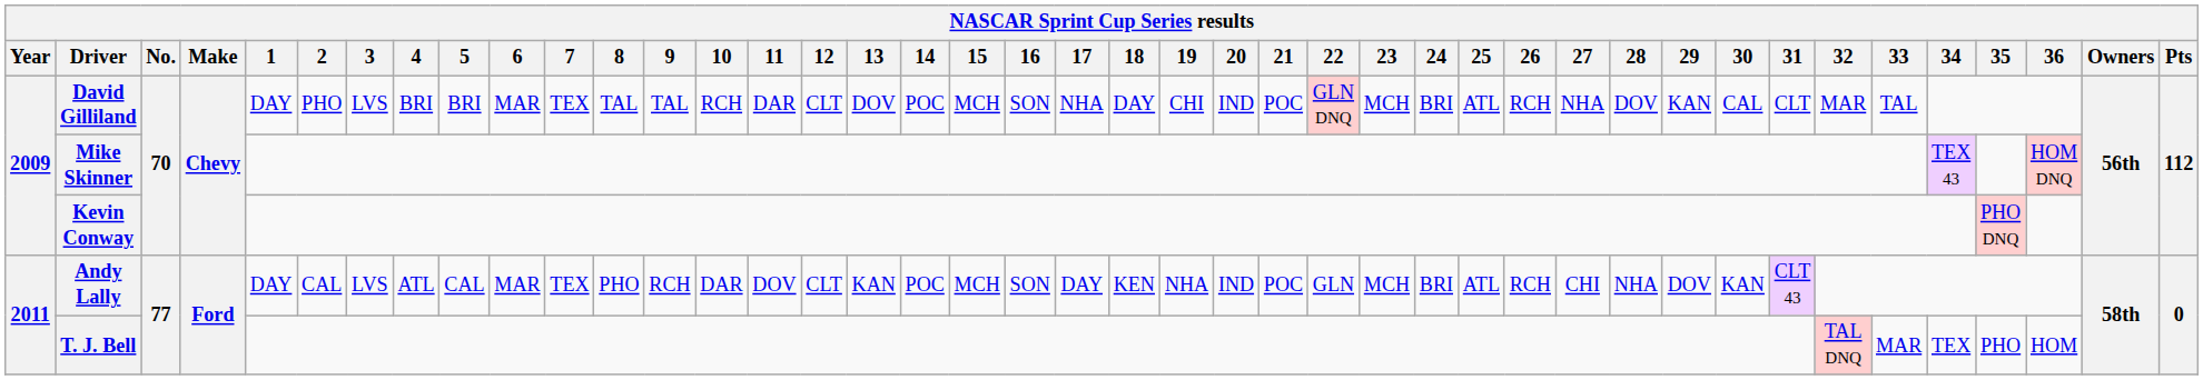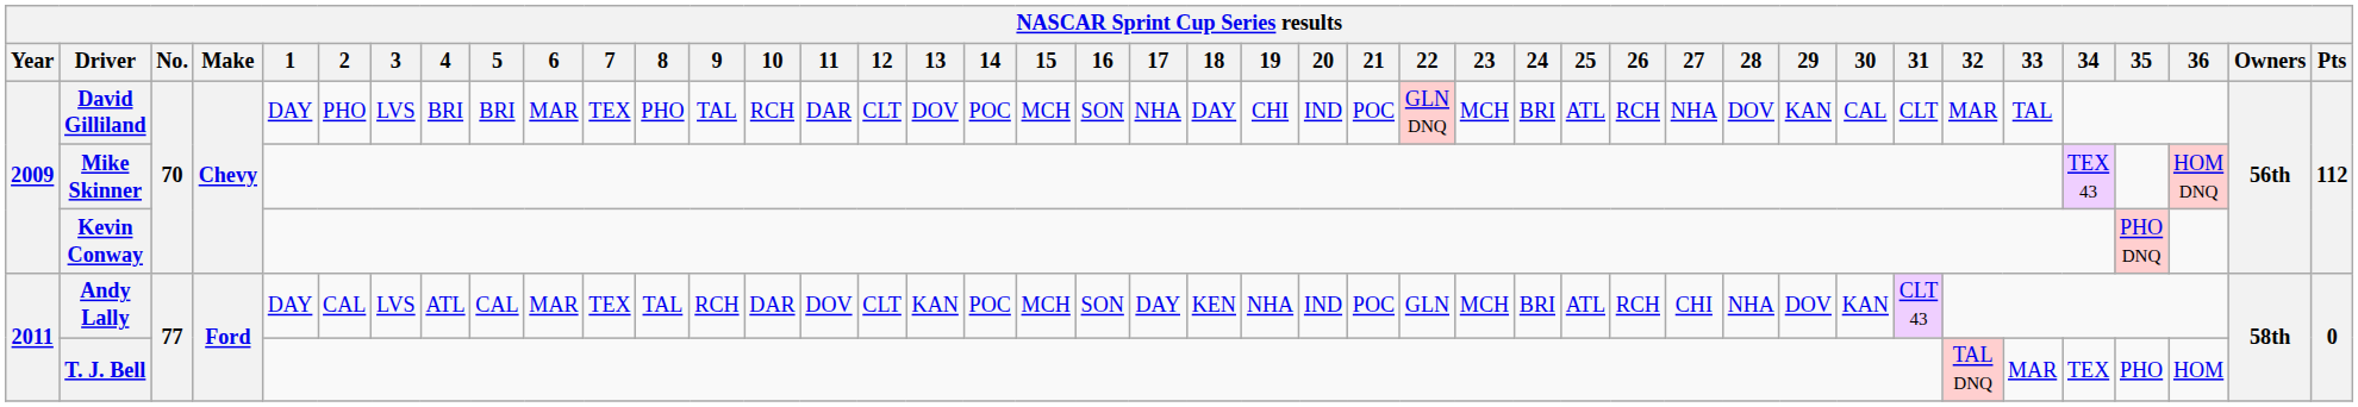David Gilliland | 8: TAL -> PHO
Andy Lally | 8: PHO -> TAL
